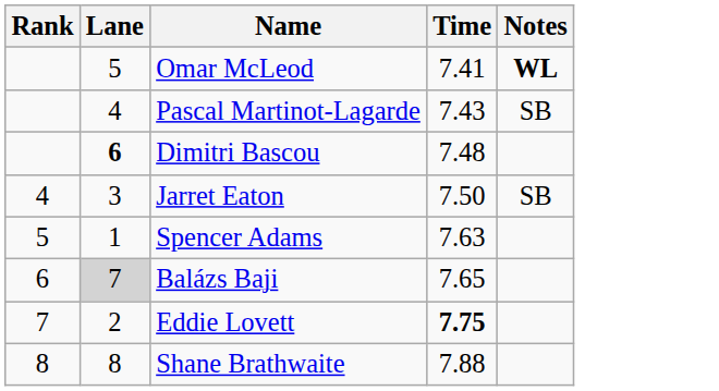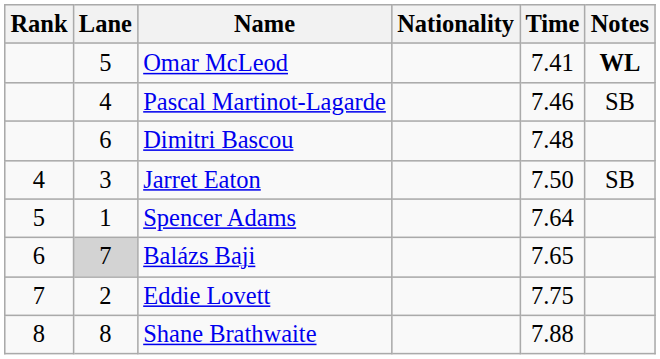+ column: Nationality
Pascal Martinot-Lagarde | Time: 7.43 -> 7.46
Dimitri Bascou | Lane: bold -> normal
Spencer Adams | Time: 7.63 -> 7.64
Eddie Lovett | Time: bold -> normal
